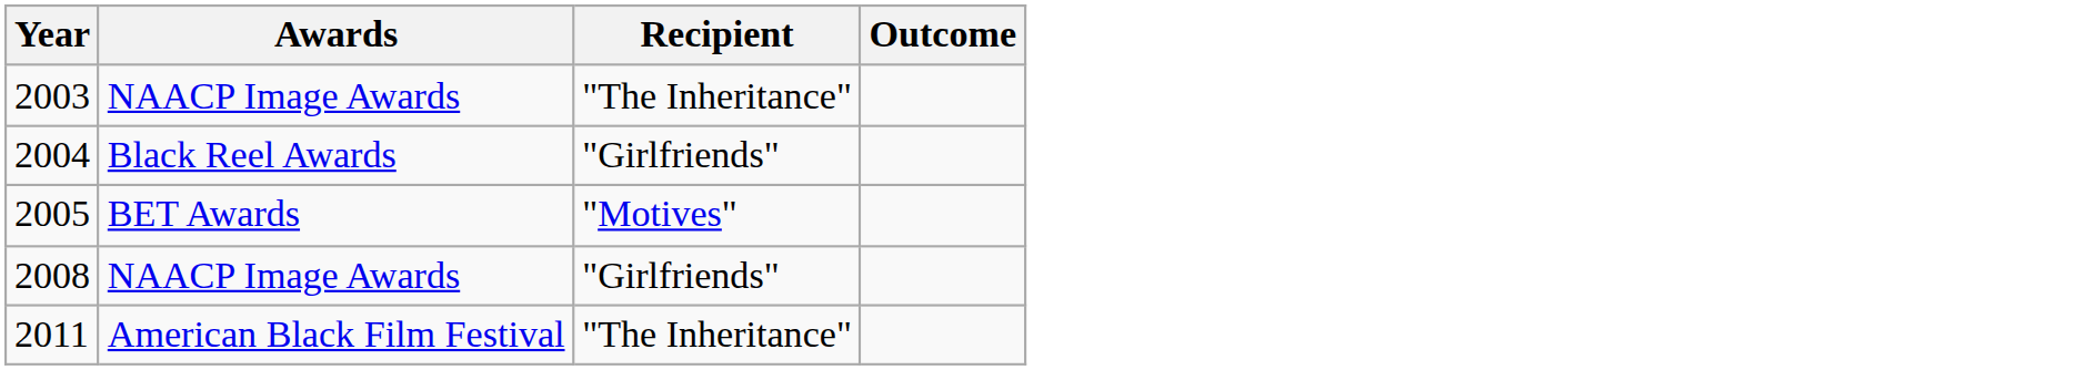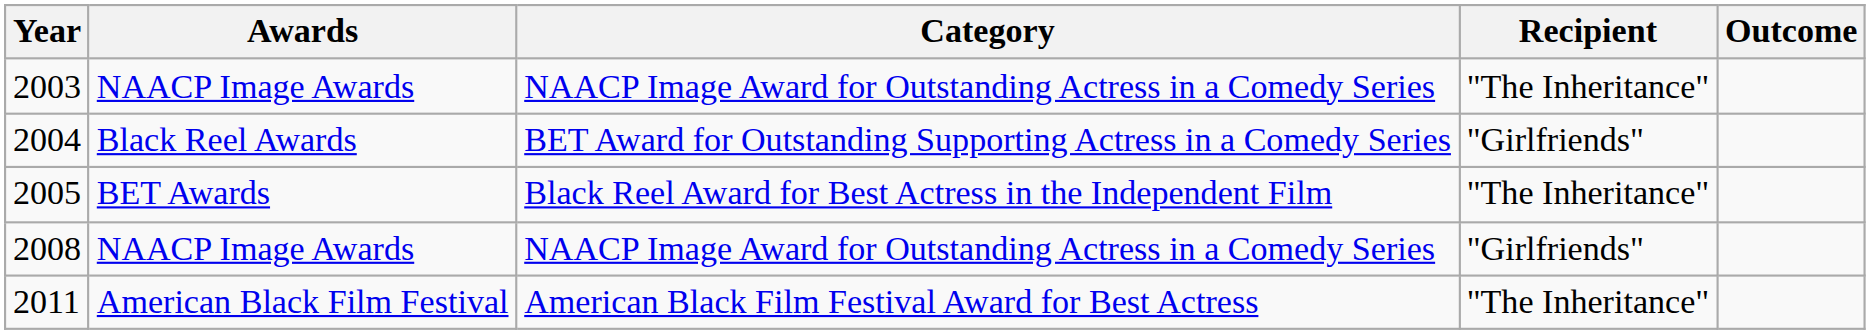+ column: Category | NAACP Image Award for Outstanding Actress in a Comedy Series | BET Award for Outstanding Supporting Actress in a Comedy Series | Black Reel Award for Best Actress in the Independent Film | NAACP Image Award for Outstanding Actress in a Comedy Series | American Black Film Festival Award for Best Actress
2005 | Recipient: "Motives" -> "The Inheritance"
